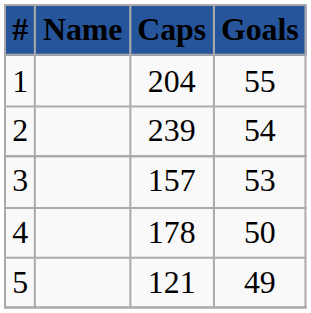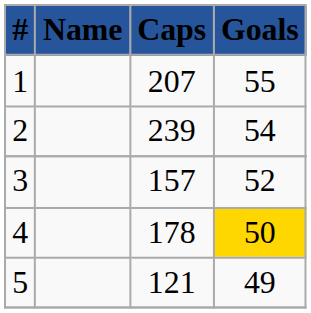1 | Caps: 204 -> 207
3 | Goals: 53 -> 52
4 | Goals: no background -> gold background
